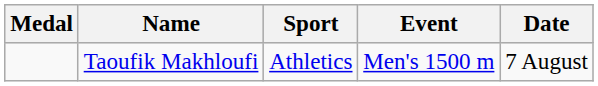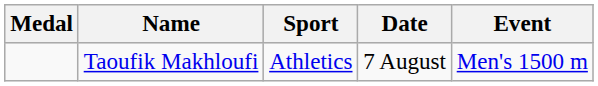columns swapped: Event <-> Date
